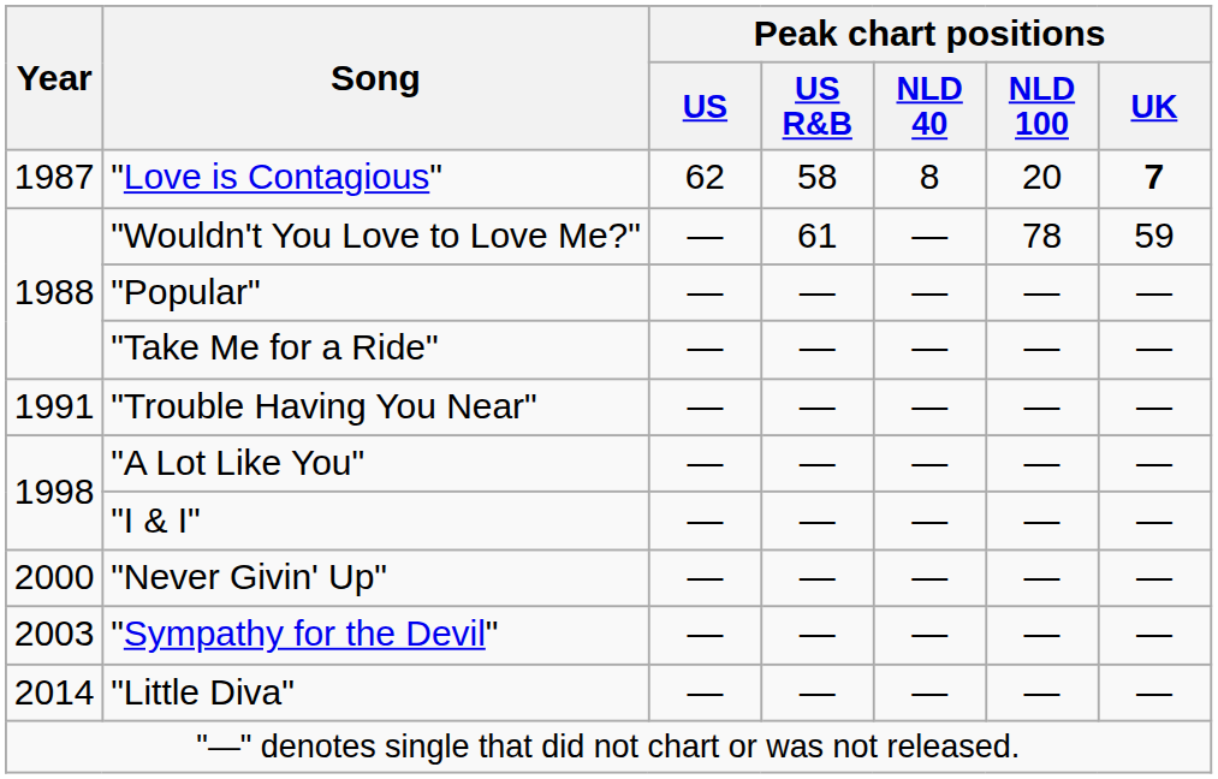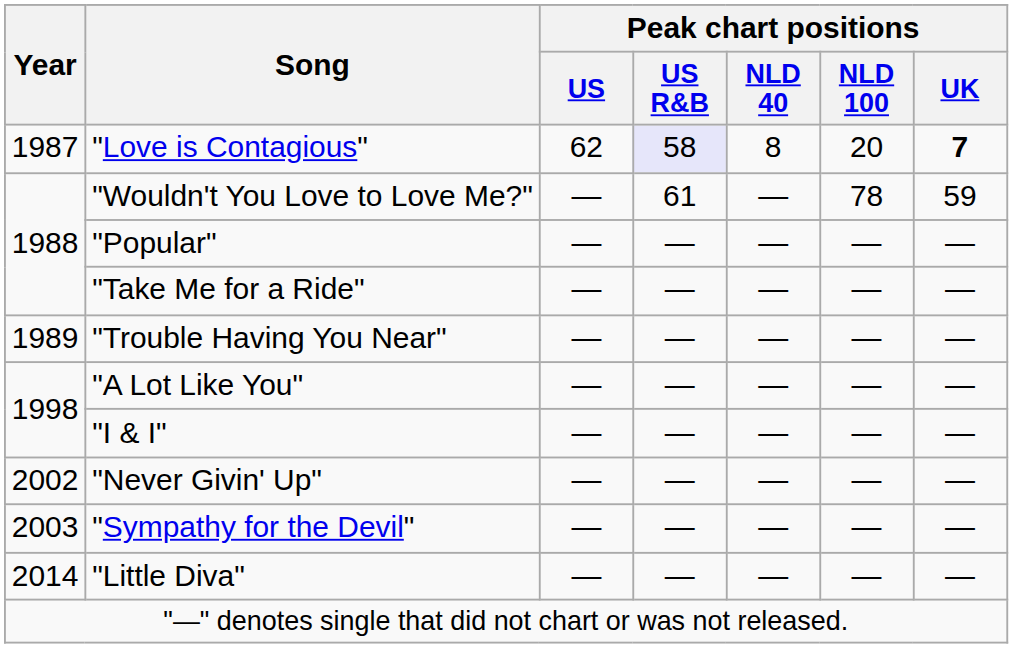"Love is Contagious" | Peak chart positions / US R&B: no background -> lavender background
"Trouble Having You Near" | Year: 1991 -> 1989
"Never Givin' Up" | Year: 2000 -> 2002
